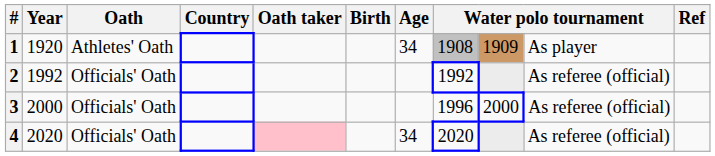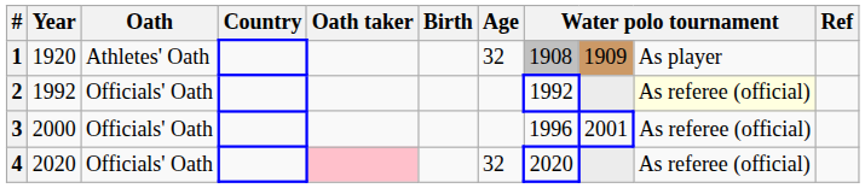1 | Age: 34 -> 32
2 | column 10: no background -> lightyellow background
3 | column 9: 2000 -> 2001
4 | Age: 34 -> 32
